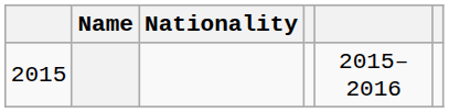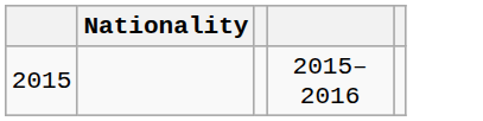- column: Name
